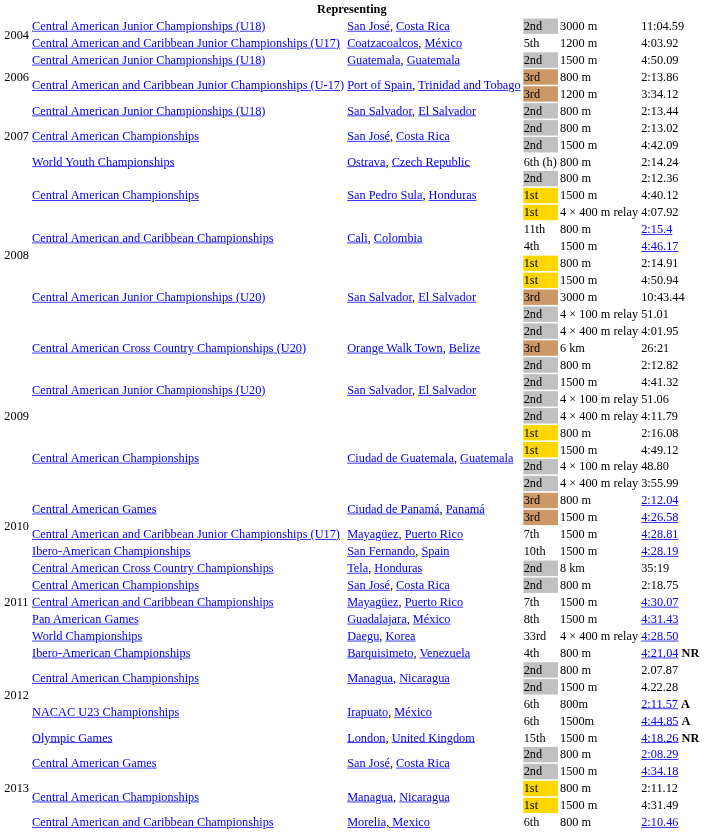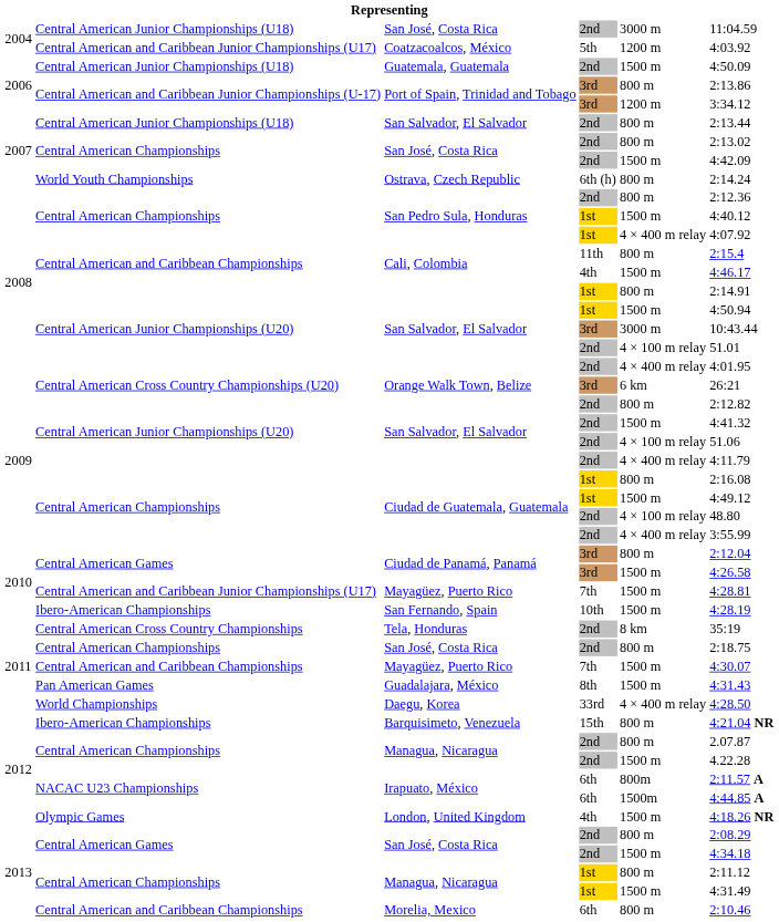Barquisimeto, Venezuela | column 4: 4th -> 15th
London, United Kingdom | column 4: 15th -> 4th
